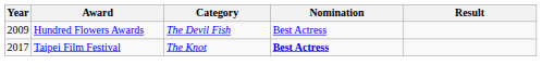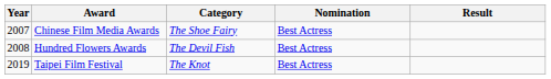+ row: 2007 | Chinese Film Media Awards | The Shoe Fairy | Best Actress
Hundred Flowers Awards | Year: 2009 -> 2008
Taipei Film Festival | Year: 2017 -> 2019
Taipei Film Festival | Nomination: bold -> normal
